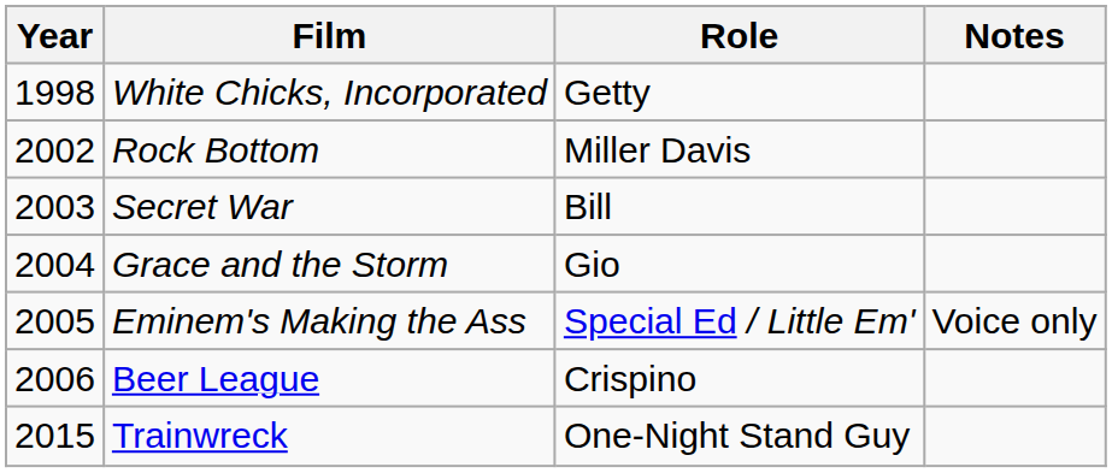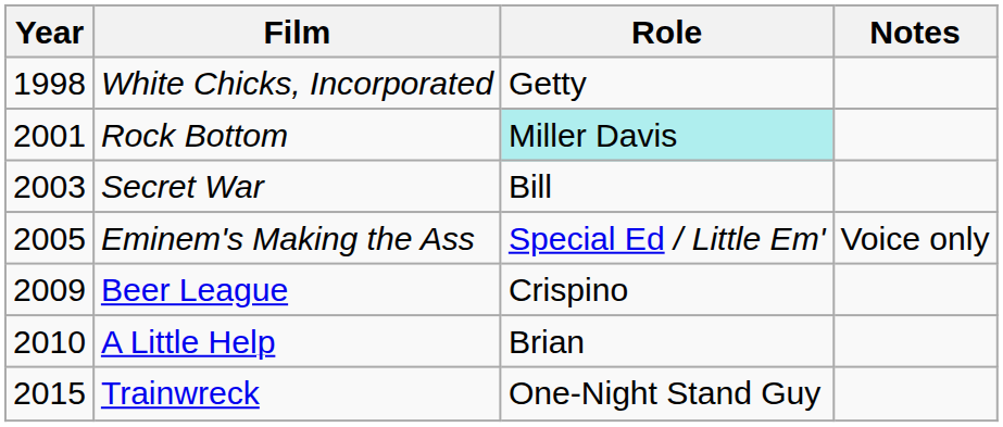Rock Bottom | Year: 2002 -> 2001
Rock Bottom | Role: no background -> paleturquoise background
- row: 2004 | Grace and the Storm | Gio
Beer League | Year: 2006 -> 2009
+ row: 2010 | A Little Help | Brian
